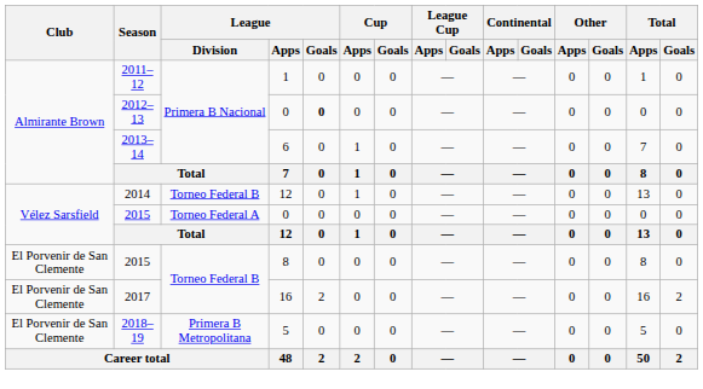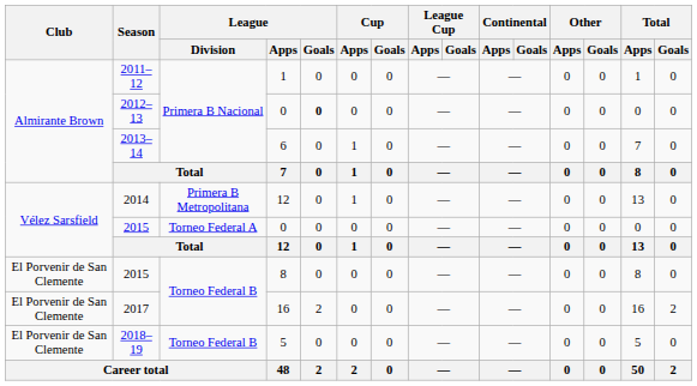2014 | League / Division: Torneo Federal B -> Primera B Metropolitana
2018–19 | League / Division: Primera B Metropolitana -> Torneo Federal B
